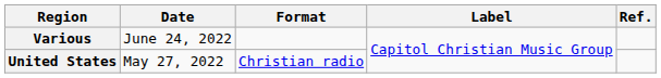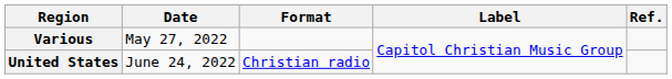Various | Date: June 24, 2022 -> May 27, 2022
United States | Date: May 27, 2022 -> June 24, 2022
